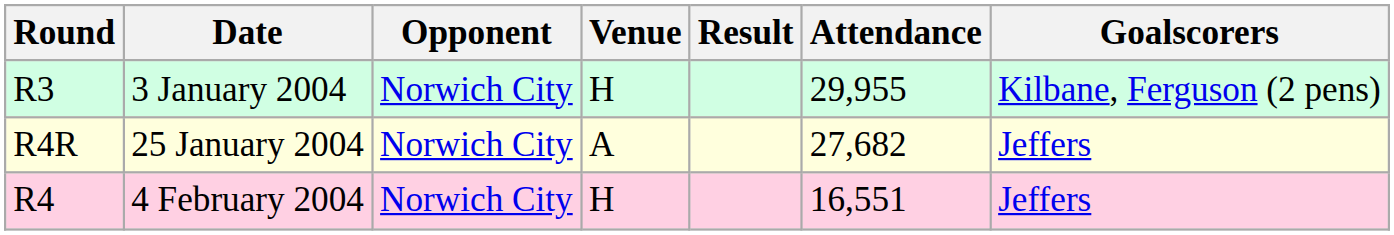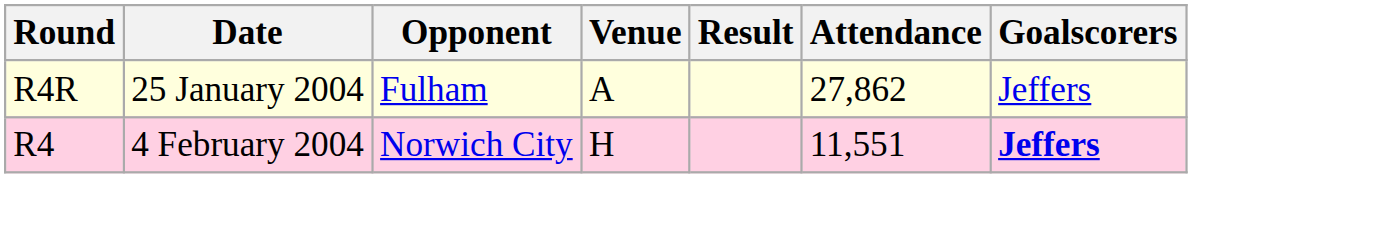- row: R3 | 3 January 2004 | Norwich City | H | 29,955 | Kilbane, Ferguson (2 pens)
25 January 2004 | Opponent: Norwich City -> Fulham
25 January 2004 | Attendance: 27,682 -> 27,862
4 February 2004 | Attendance: 16,551 -> 11,551
4 February 2004 | Goalscorers: normal -> bold
